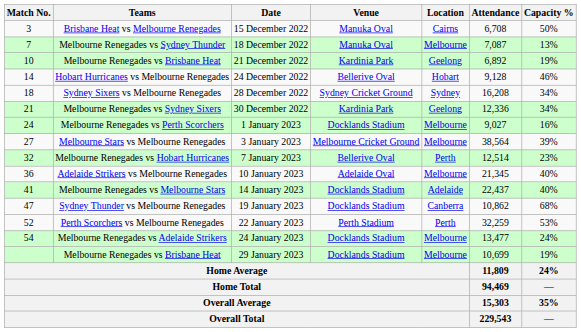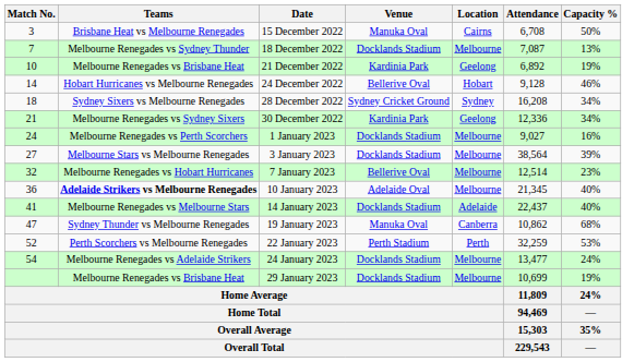18 December 2022 | Venue: Manuka Oval -> Docklands Stadium
3 January 2023 | Venue: Melbourne Cricket Ground -> Docklands Stadium
7 January 2023 | Location: Perth -> Melbourne
10 January 2023 | Teams: normal -> bold
19 January 2023 | Venue: Docklands Stadium -> Manuka Oval
